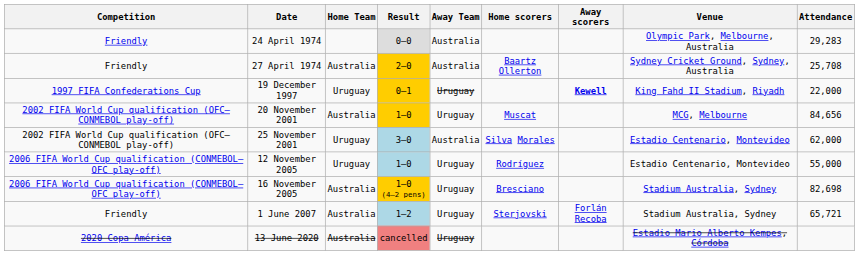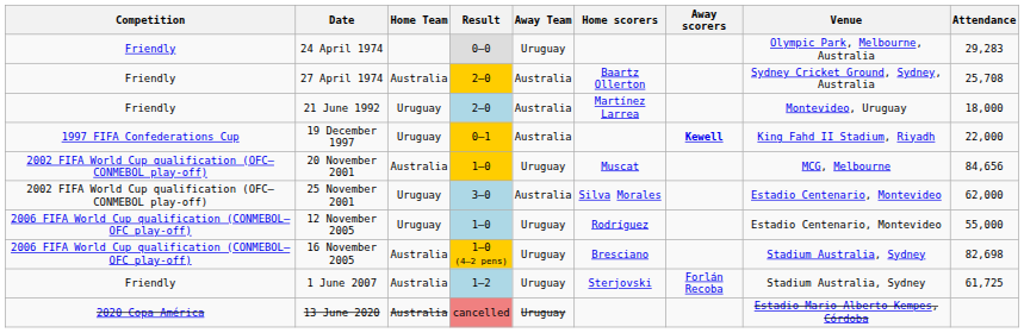24 April 1974 | Away Team: Australia -> Uruguay
+ row: Friendly | 21 June 1992 | Uruguay | 2–0 | Australia | Martínez Larrea | Montevideo, Uruguay | 18,000
19 December 1997 | Away Team: Uruguay -> Australia
1 June 2007 | Attendance: 65,721 -> 61,725
